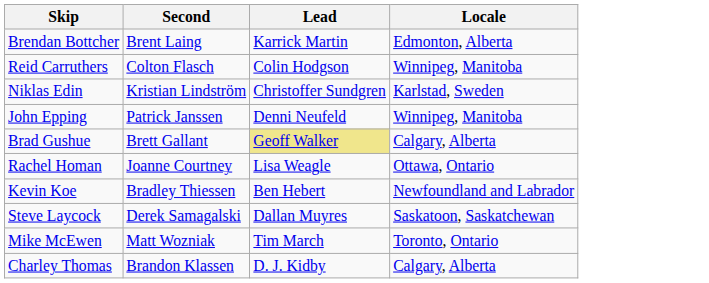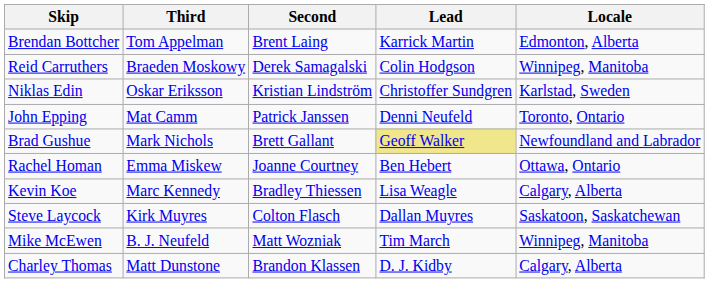+ column: Third | Tom Appelman | Braeden Moskowy | Oskar Eriksson | Mat Camm | Mark Nichols | Emma Miskew | Marc Kennedy | Kirk Muyres | B. J. Neufeld | Matt Dunstone
Reid Carruthers | Second: Colton Flasch -> Derek Samagalski
John Epping | Locale: Winnipeg, Manitoba -> Toronto, Ontario
Brad Gushue | Locale: Calgary, Alberta -> Newfoundland and Labrador
Rachel Homan | Lead: Lisa Weagle -> Ben Hebert
Kevin Koe | Lead: Ben Hebert -> Lisa Weagle
Kevin Koe | Locale: Newfoundland and Labrador -> Calgary, Alberta
Steve Laycock | Second: Derek Samagalski -> Colton Flasch
Mike McEwen | Locale: Toronto, Ontario -> Winnipeg, Manitoba
